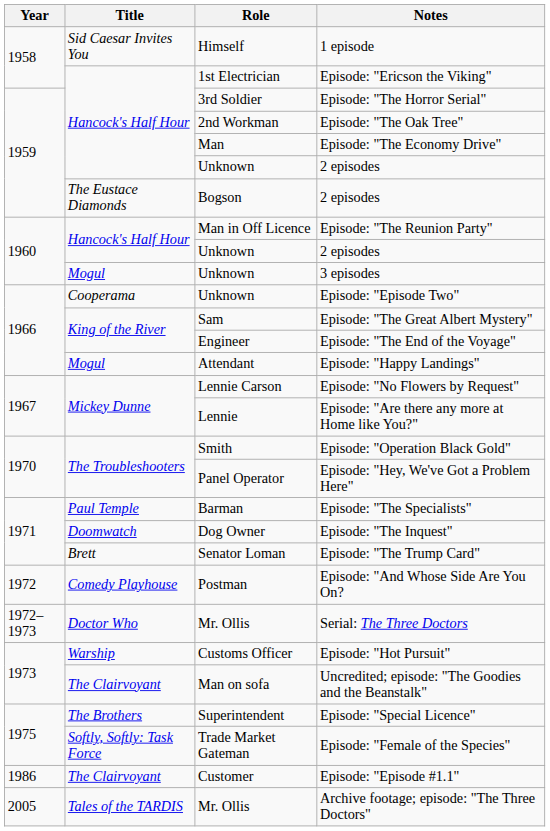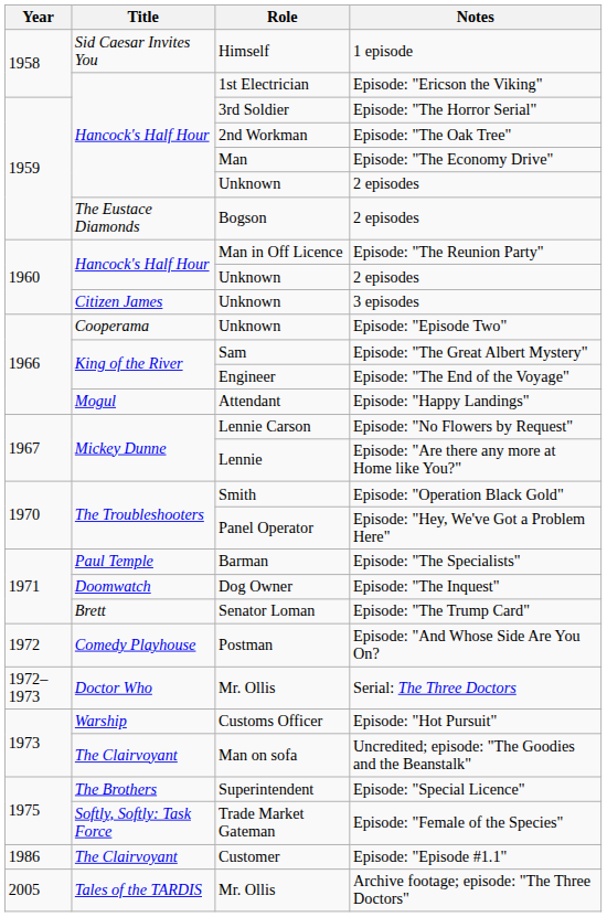3 episodes | Title: Mogul -> Citizen James
